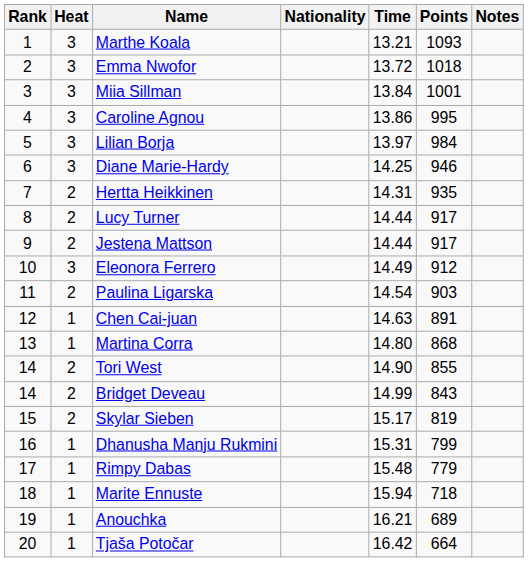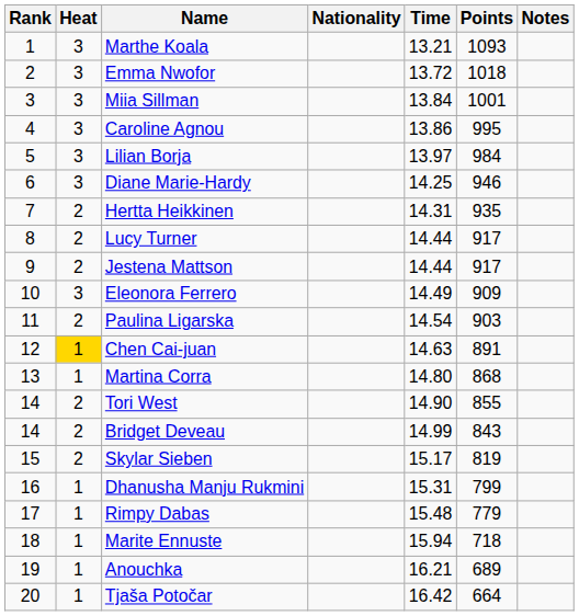Eleonora Ferrero | Points: 912 -> 909
Chen Cai-juan | Heat: no background -> gold background
